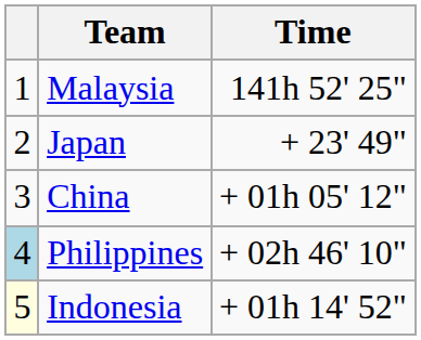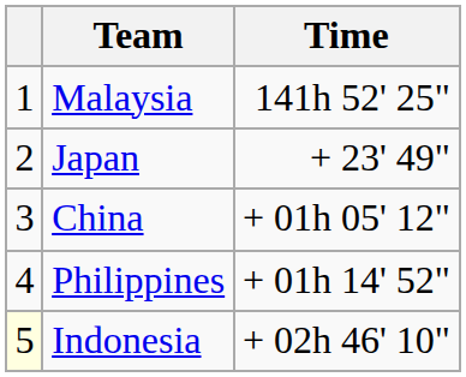Philippines | column 1: lightblue background -> no background
Philippines | Time: + 02h 46' 10" -> + 01h 14' 52"
Indonesia | Time: + 01h 14' 52" -> + 02h 46' 10"
